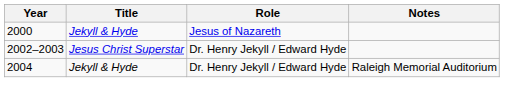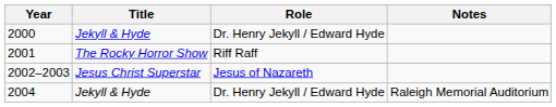2000 | Role: Jesus of Nazareth -> Dr. Henry Jekyll / Edward Hyde
+ row: 2001 | The Rocky Horror Show | Riff Raff
2002–2003 | Role: Dr. Henry Jekyll / Edward Hyde -> Jesus of Nazareth
